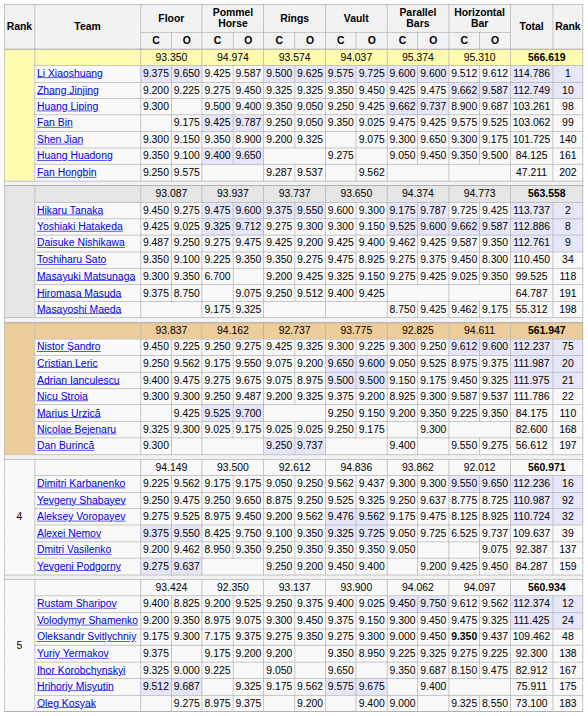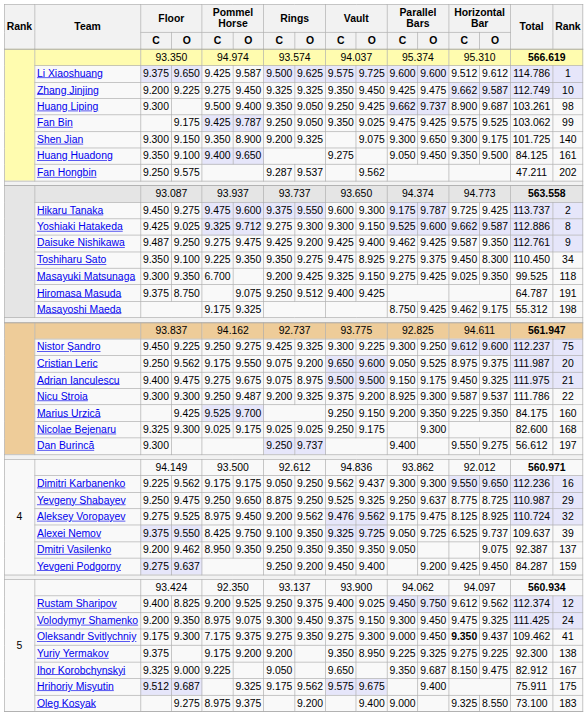Marius Urzică | column 16: 110 -> 160
Yevgeny Shabayev | column 16: 92 -> 29
Oleksandr Svitlychniy | column 16: 48 -> 41
